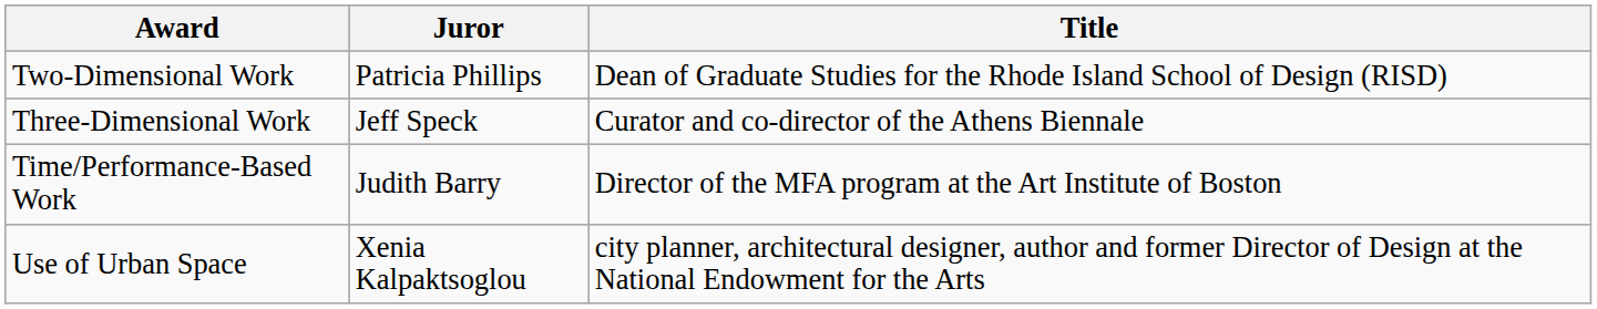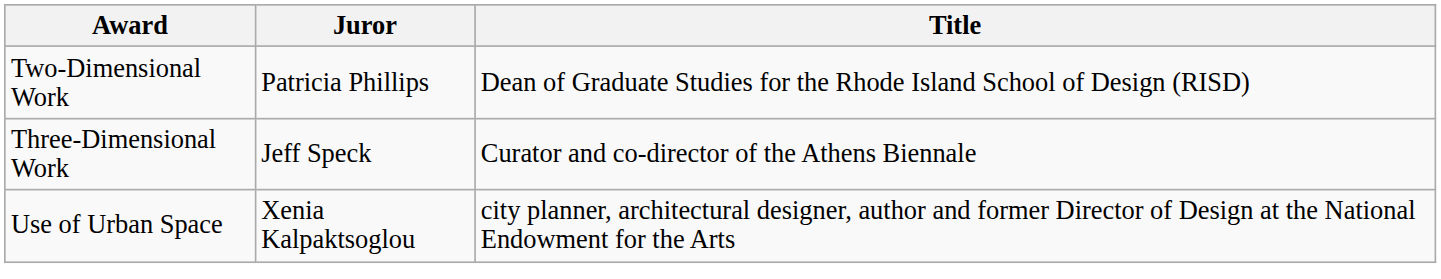- row: Time/Performance-Based Work | Judith Barry | Director of the MFA program at the Art Institute of Boston
